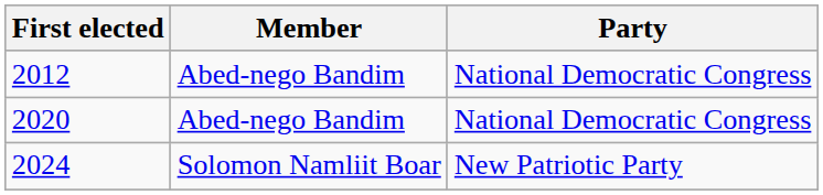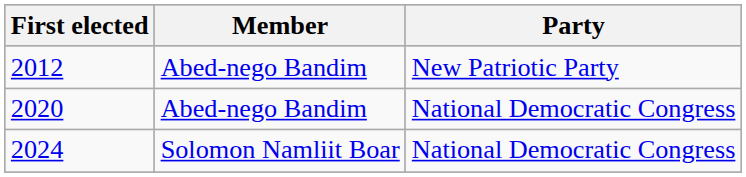2012 | Party: National Democratic Congress -> New Patriotic Party
2024 | Party: New Patriotic Party -> National Democratic Congress
